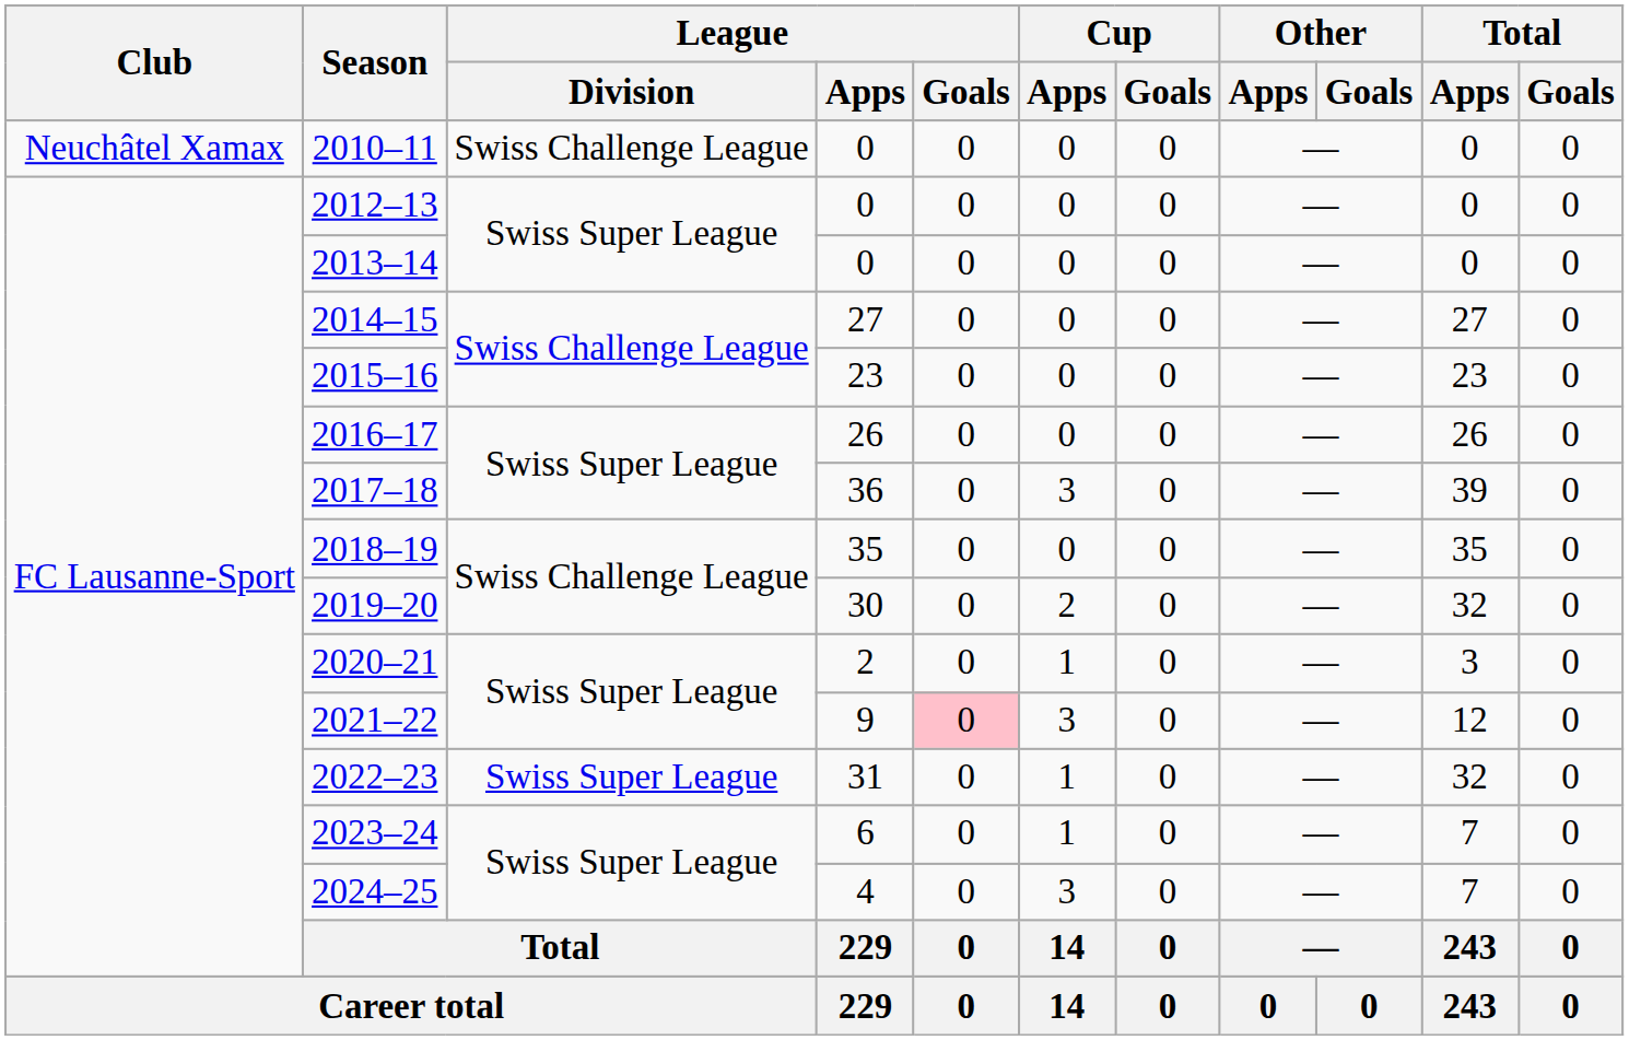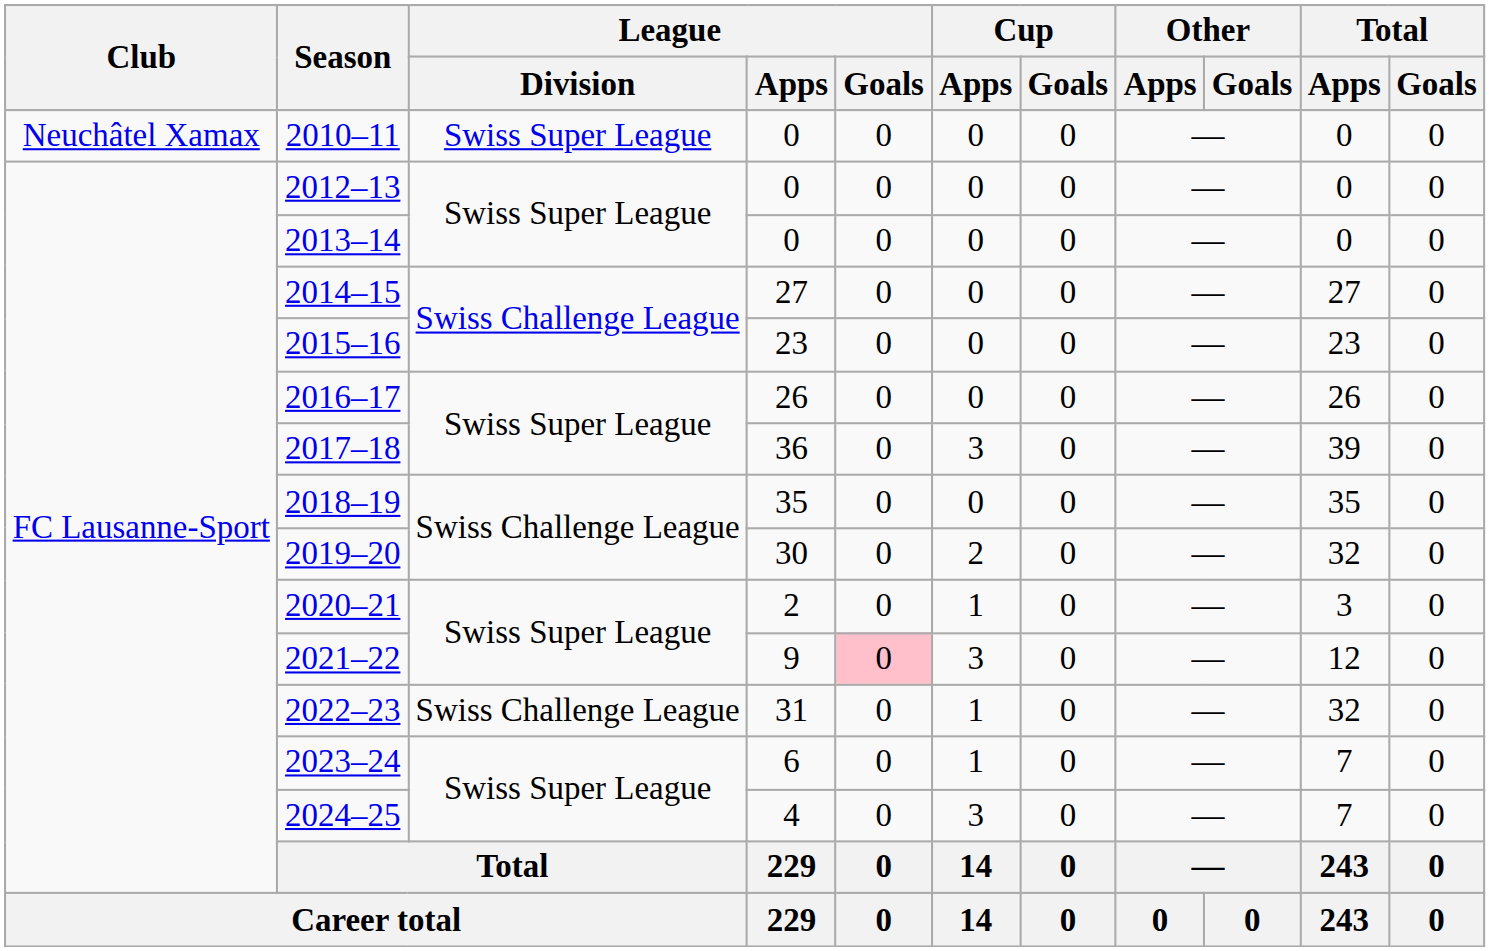2010–11 | League / Division: Swiss Challenge League -> Swiss Super League
2022–23 | League / Division: Swiss Super League -> Swiss Challenge League
